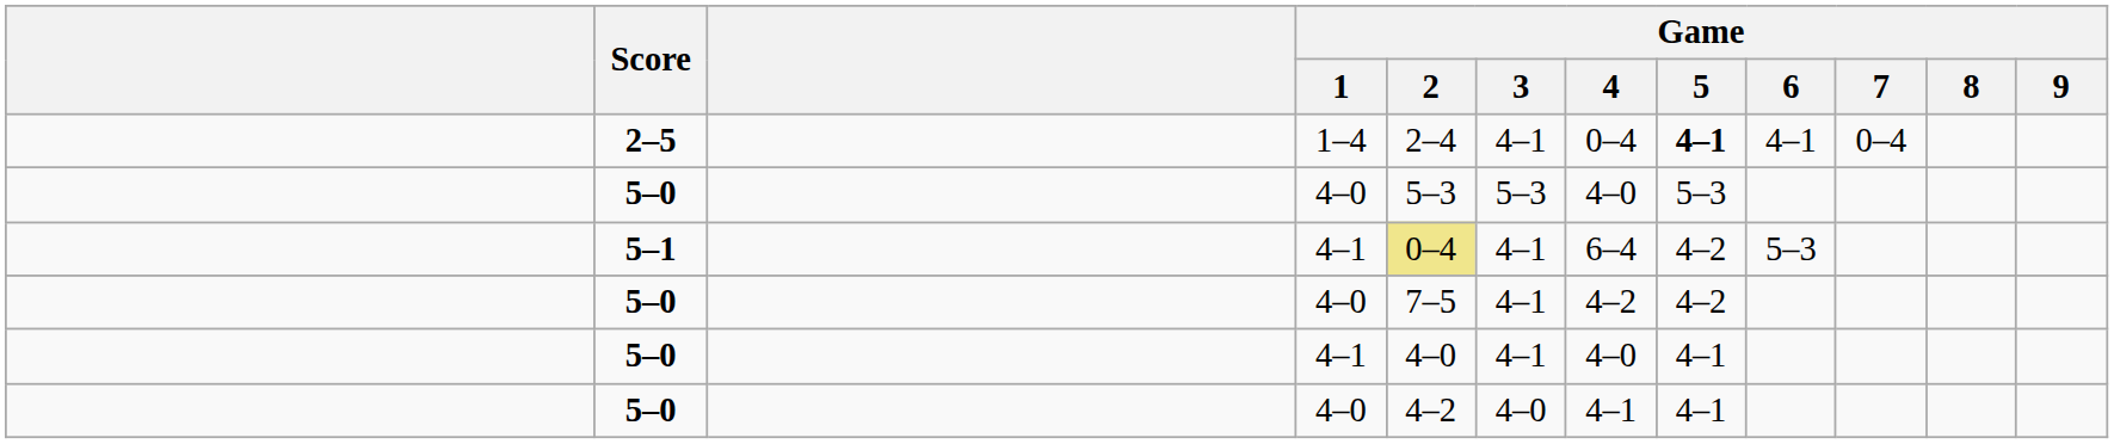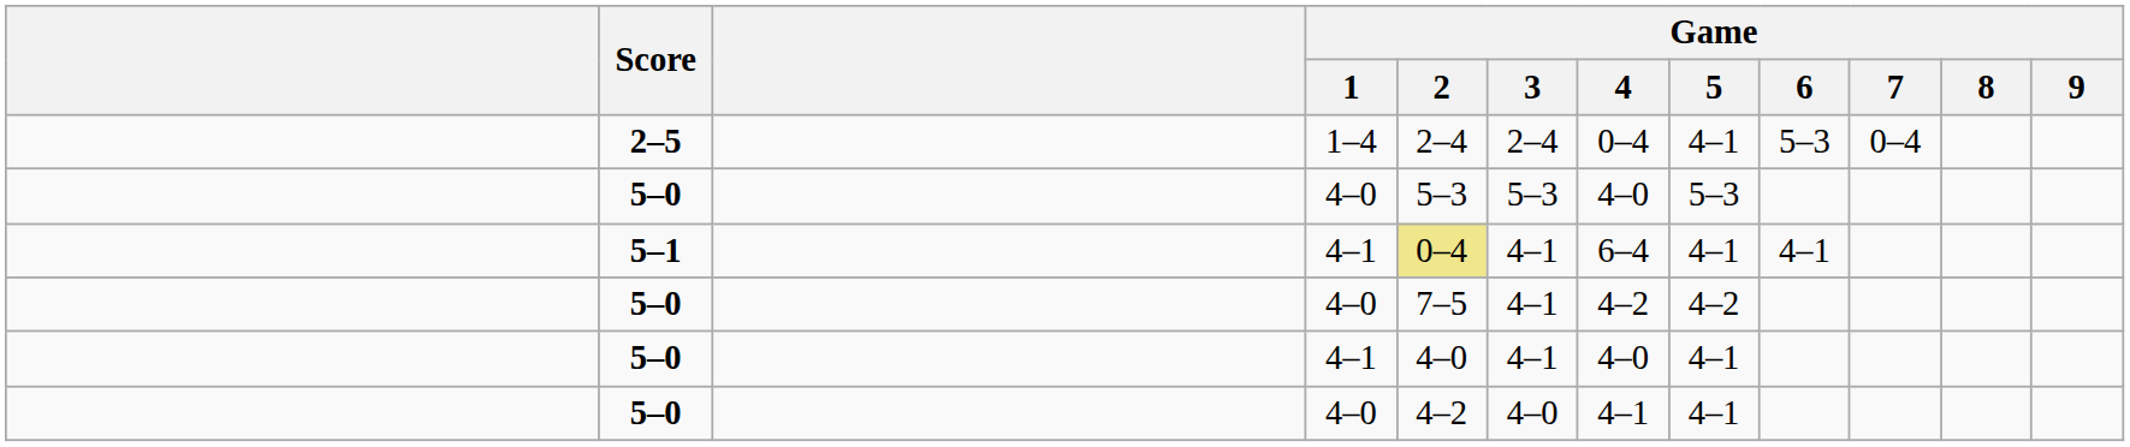2–5 | Game / 3: 4–1 -> 2–4
2–5 | Game / 5: bold -> normal
2–5 | Game / 6: 4–1 -> 5–3
5–1 | Game / 5: 4–2 -> 4–1
5–1 | Game / 6: 5–3 -> 4–1
